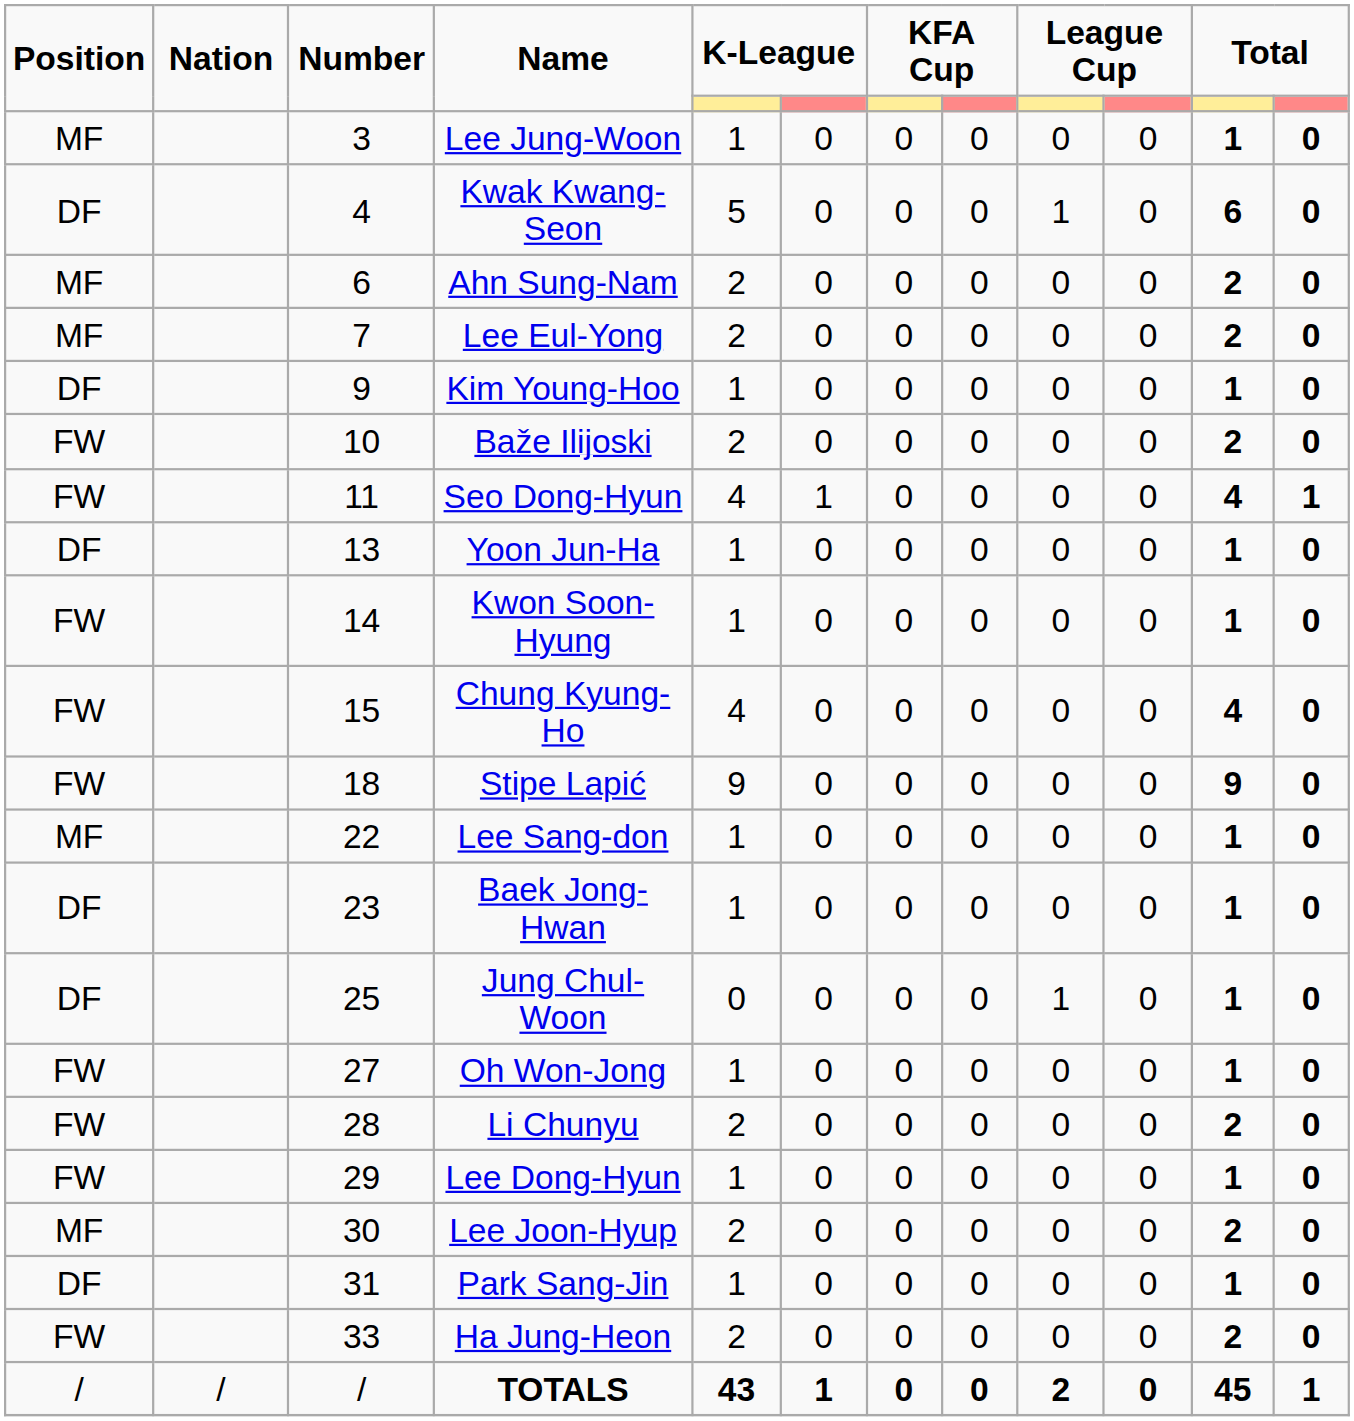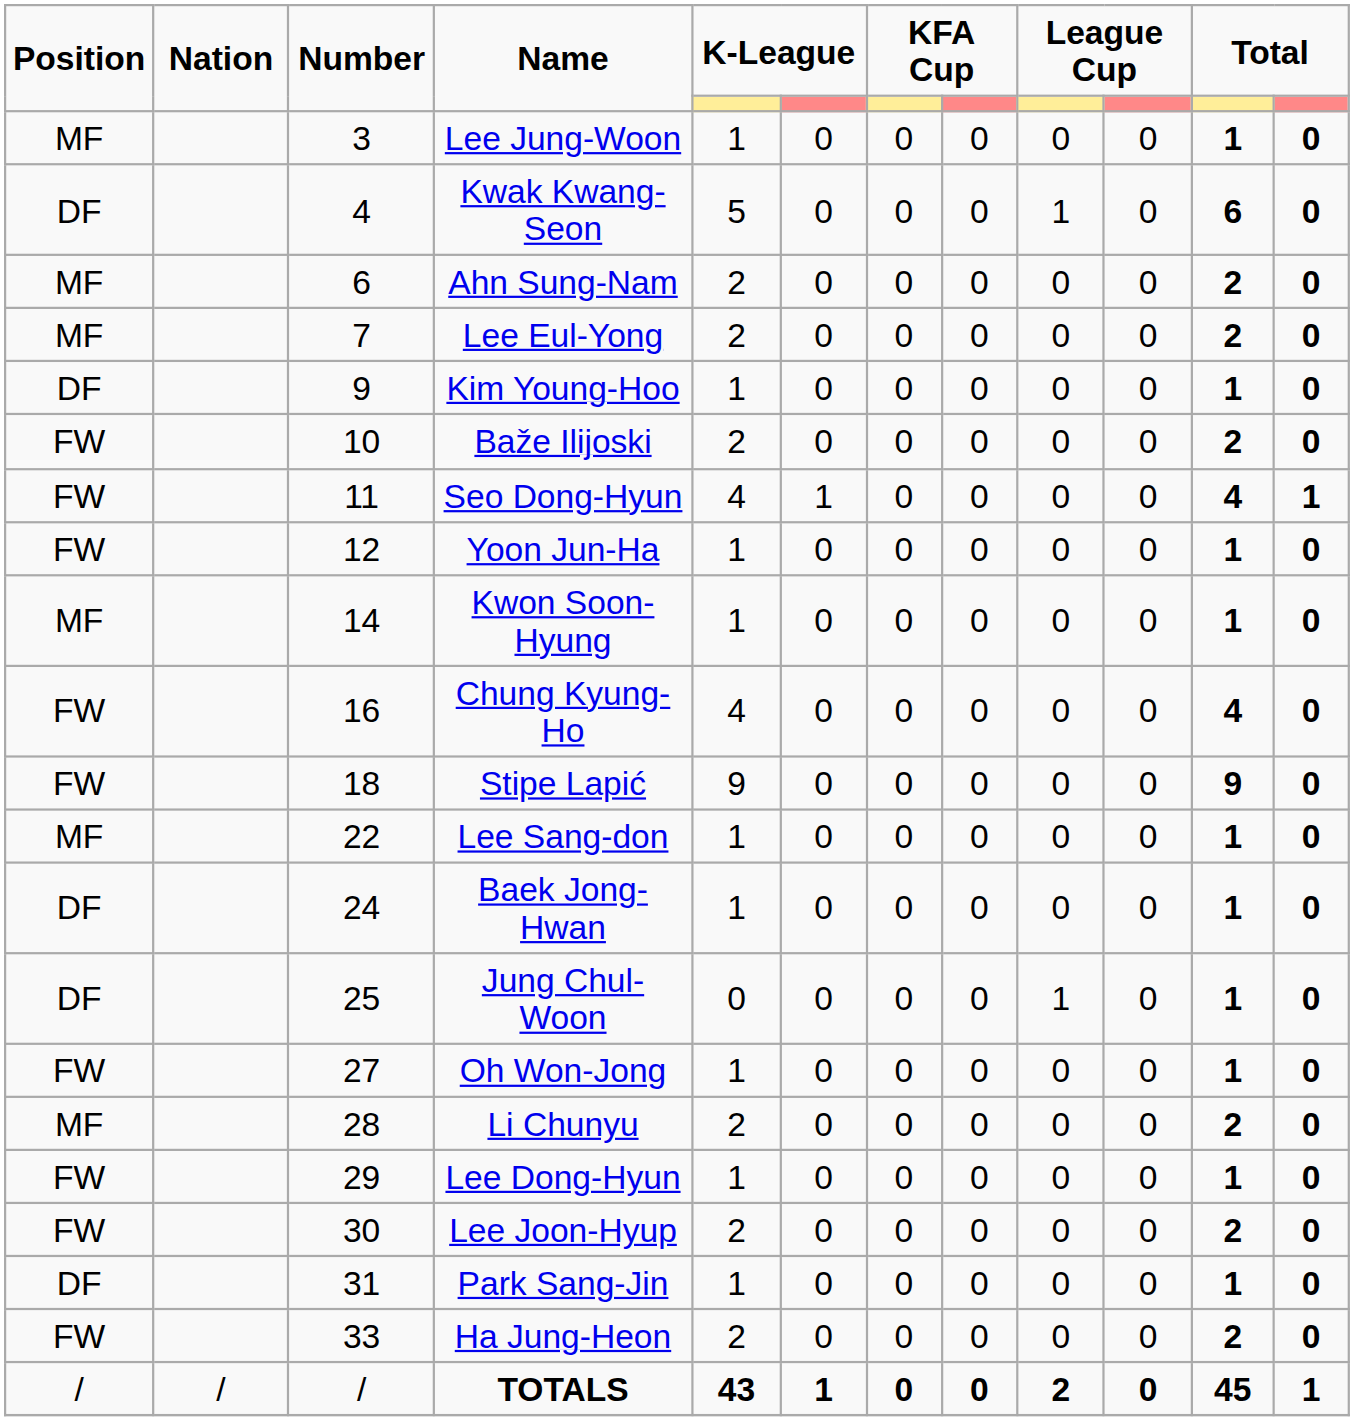Yoon Jun-Ha | Position: DF -> FW
Yoon Jun-Ha | Number: 13 -> 12
Kwon Soon-Hyung | Position: FW -> MF
Chung Kyung-Ho | Number: 15 -> 16
Baek Jong-Hwan | Number: 23 -> 24
Li Chunyu | Position: FW -> MF
Lee Joon-Hyup | Position: MF -> FW
